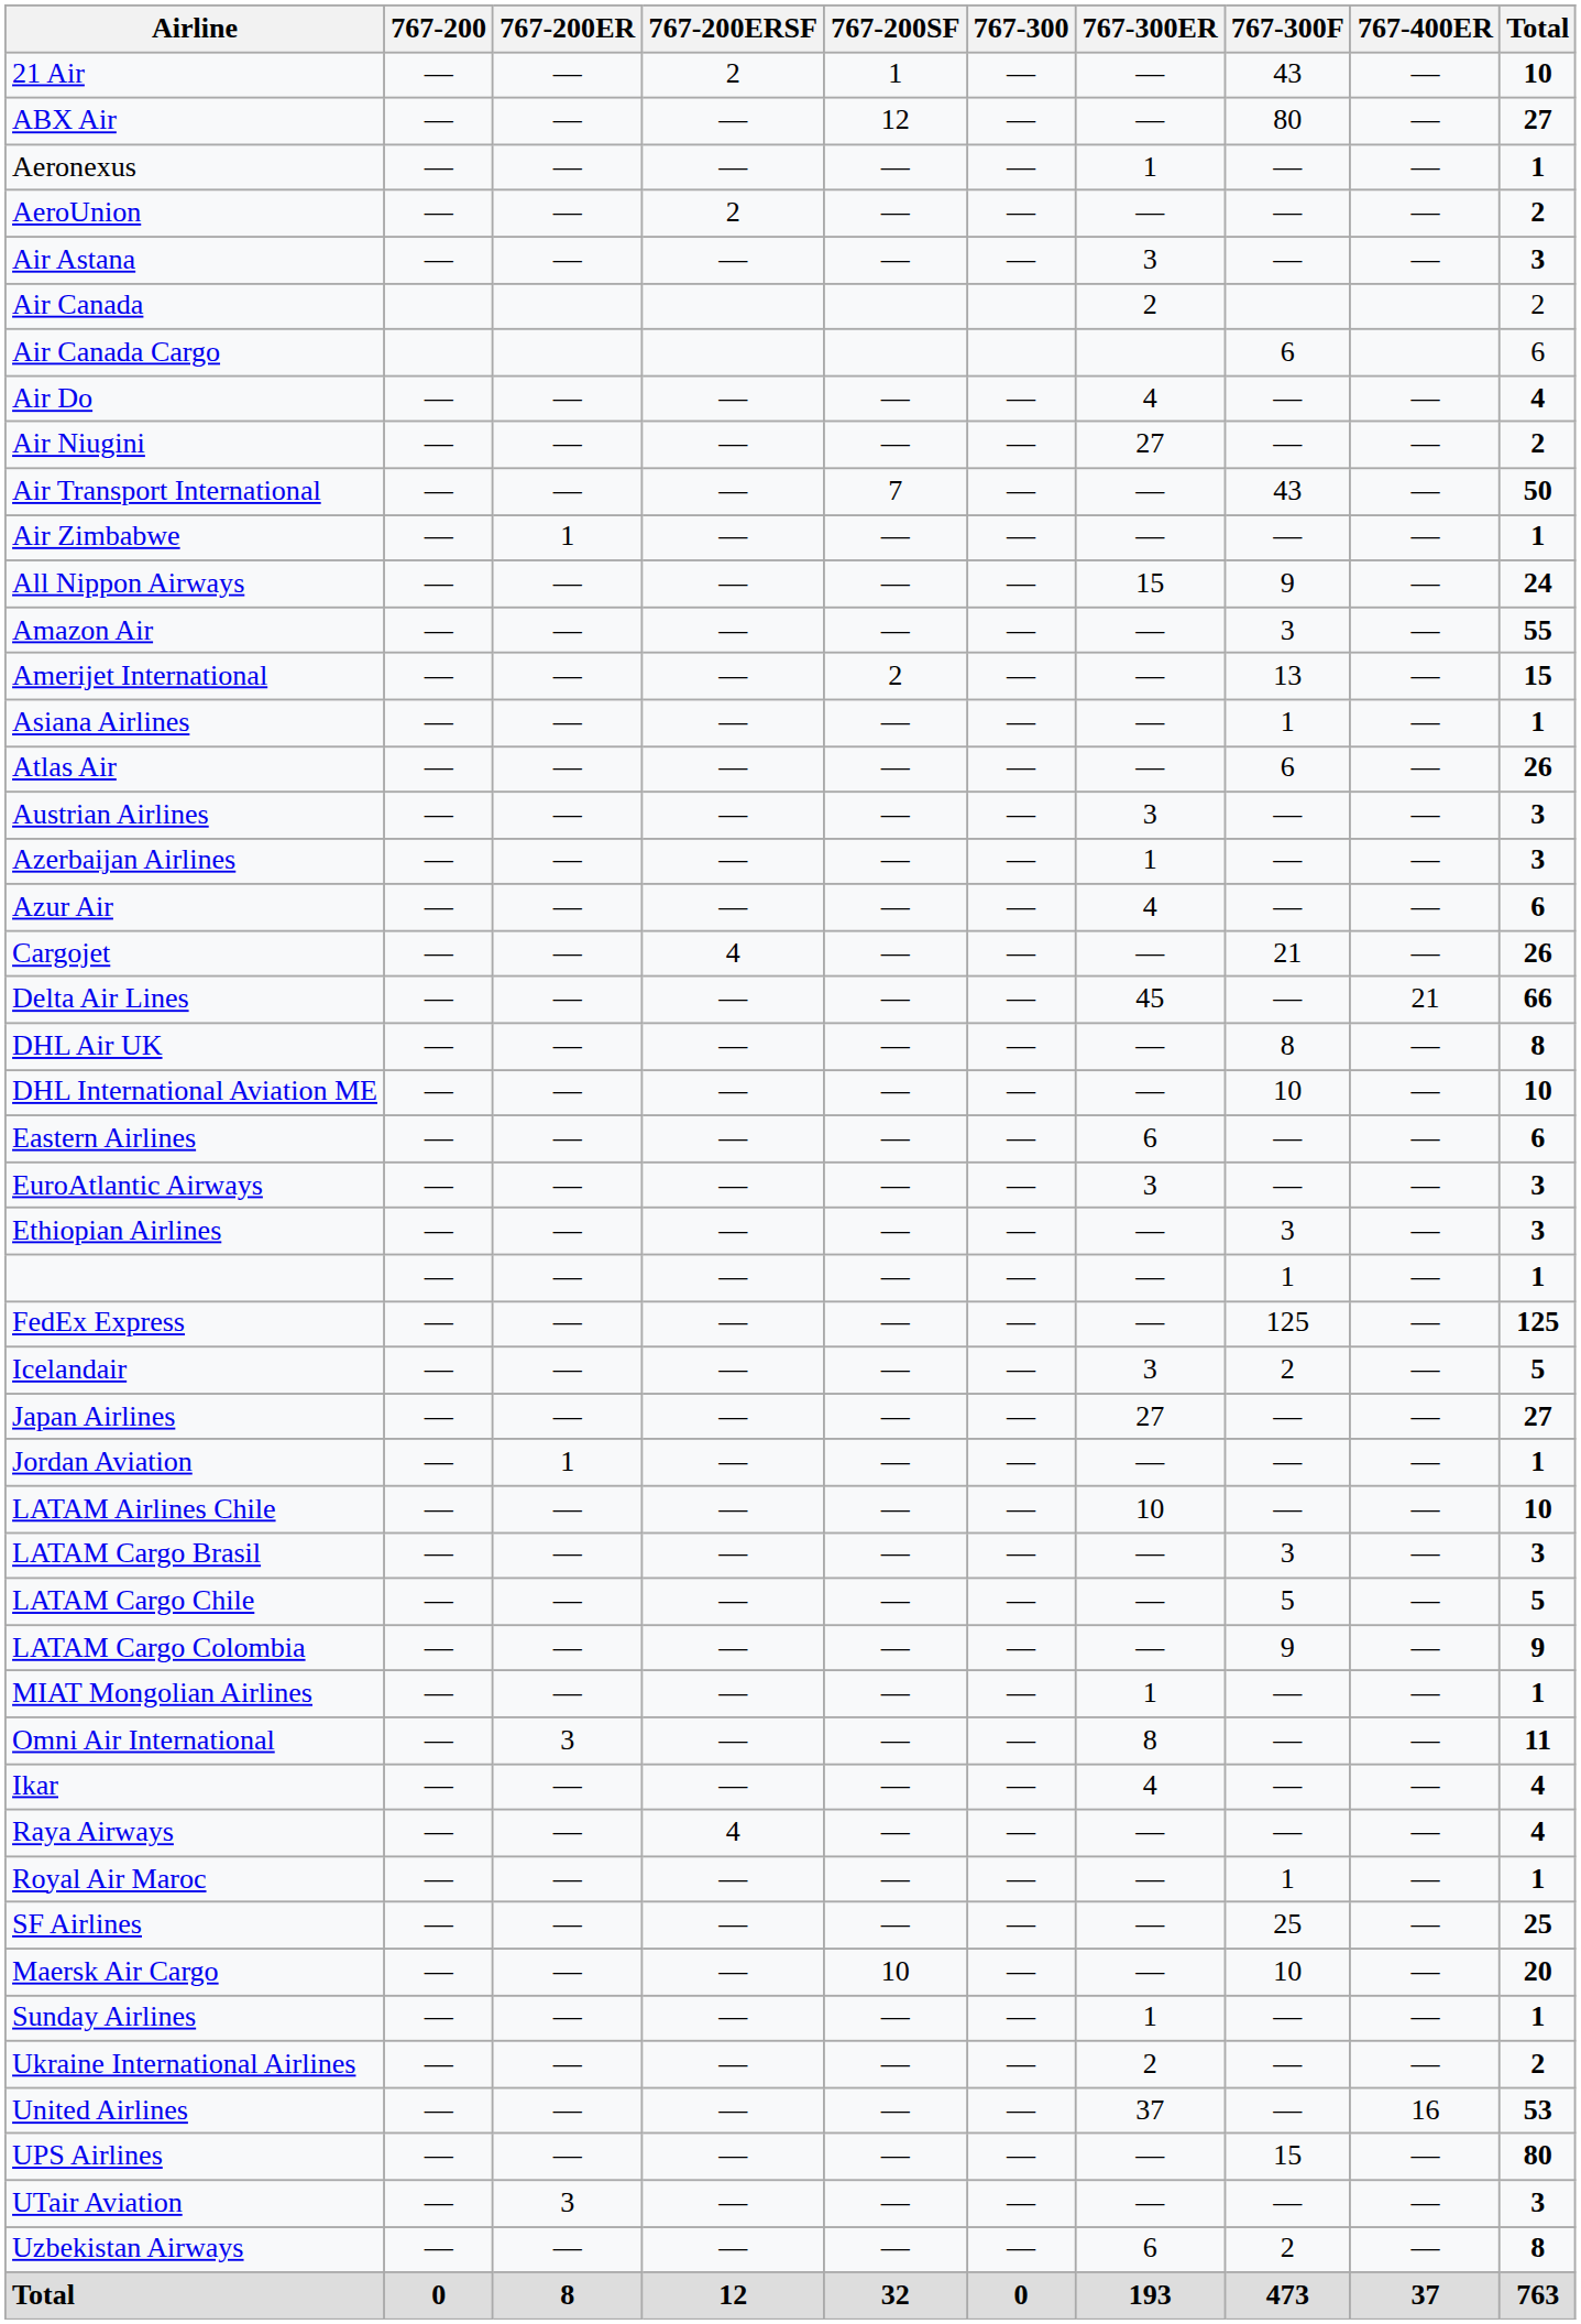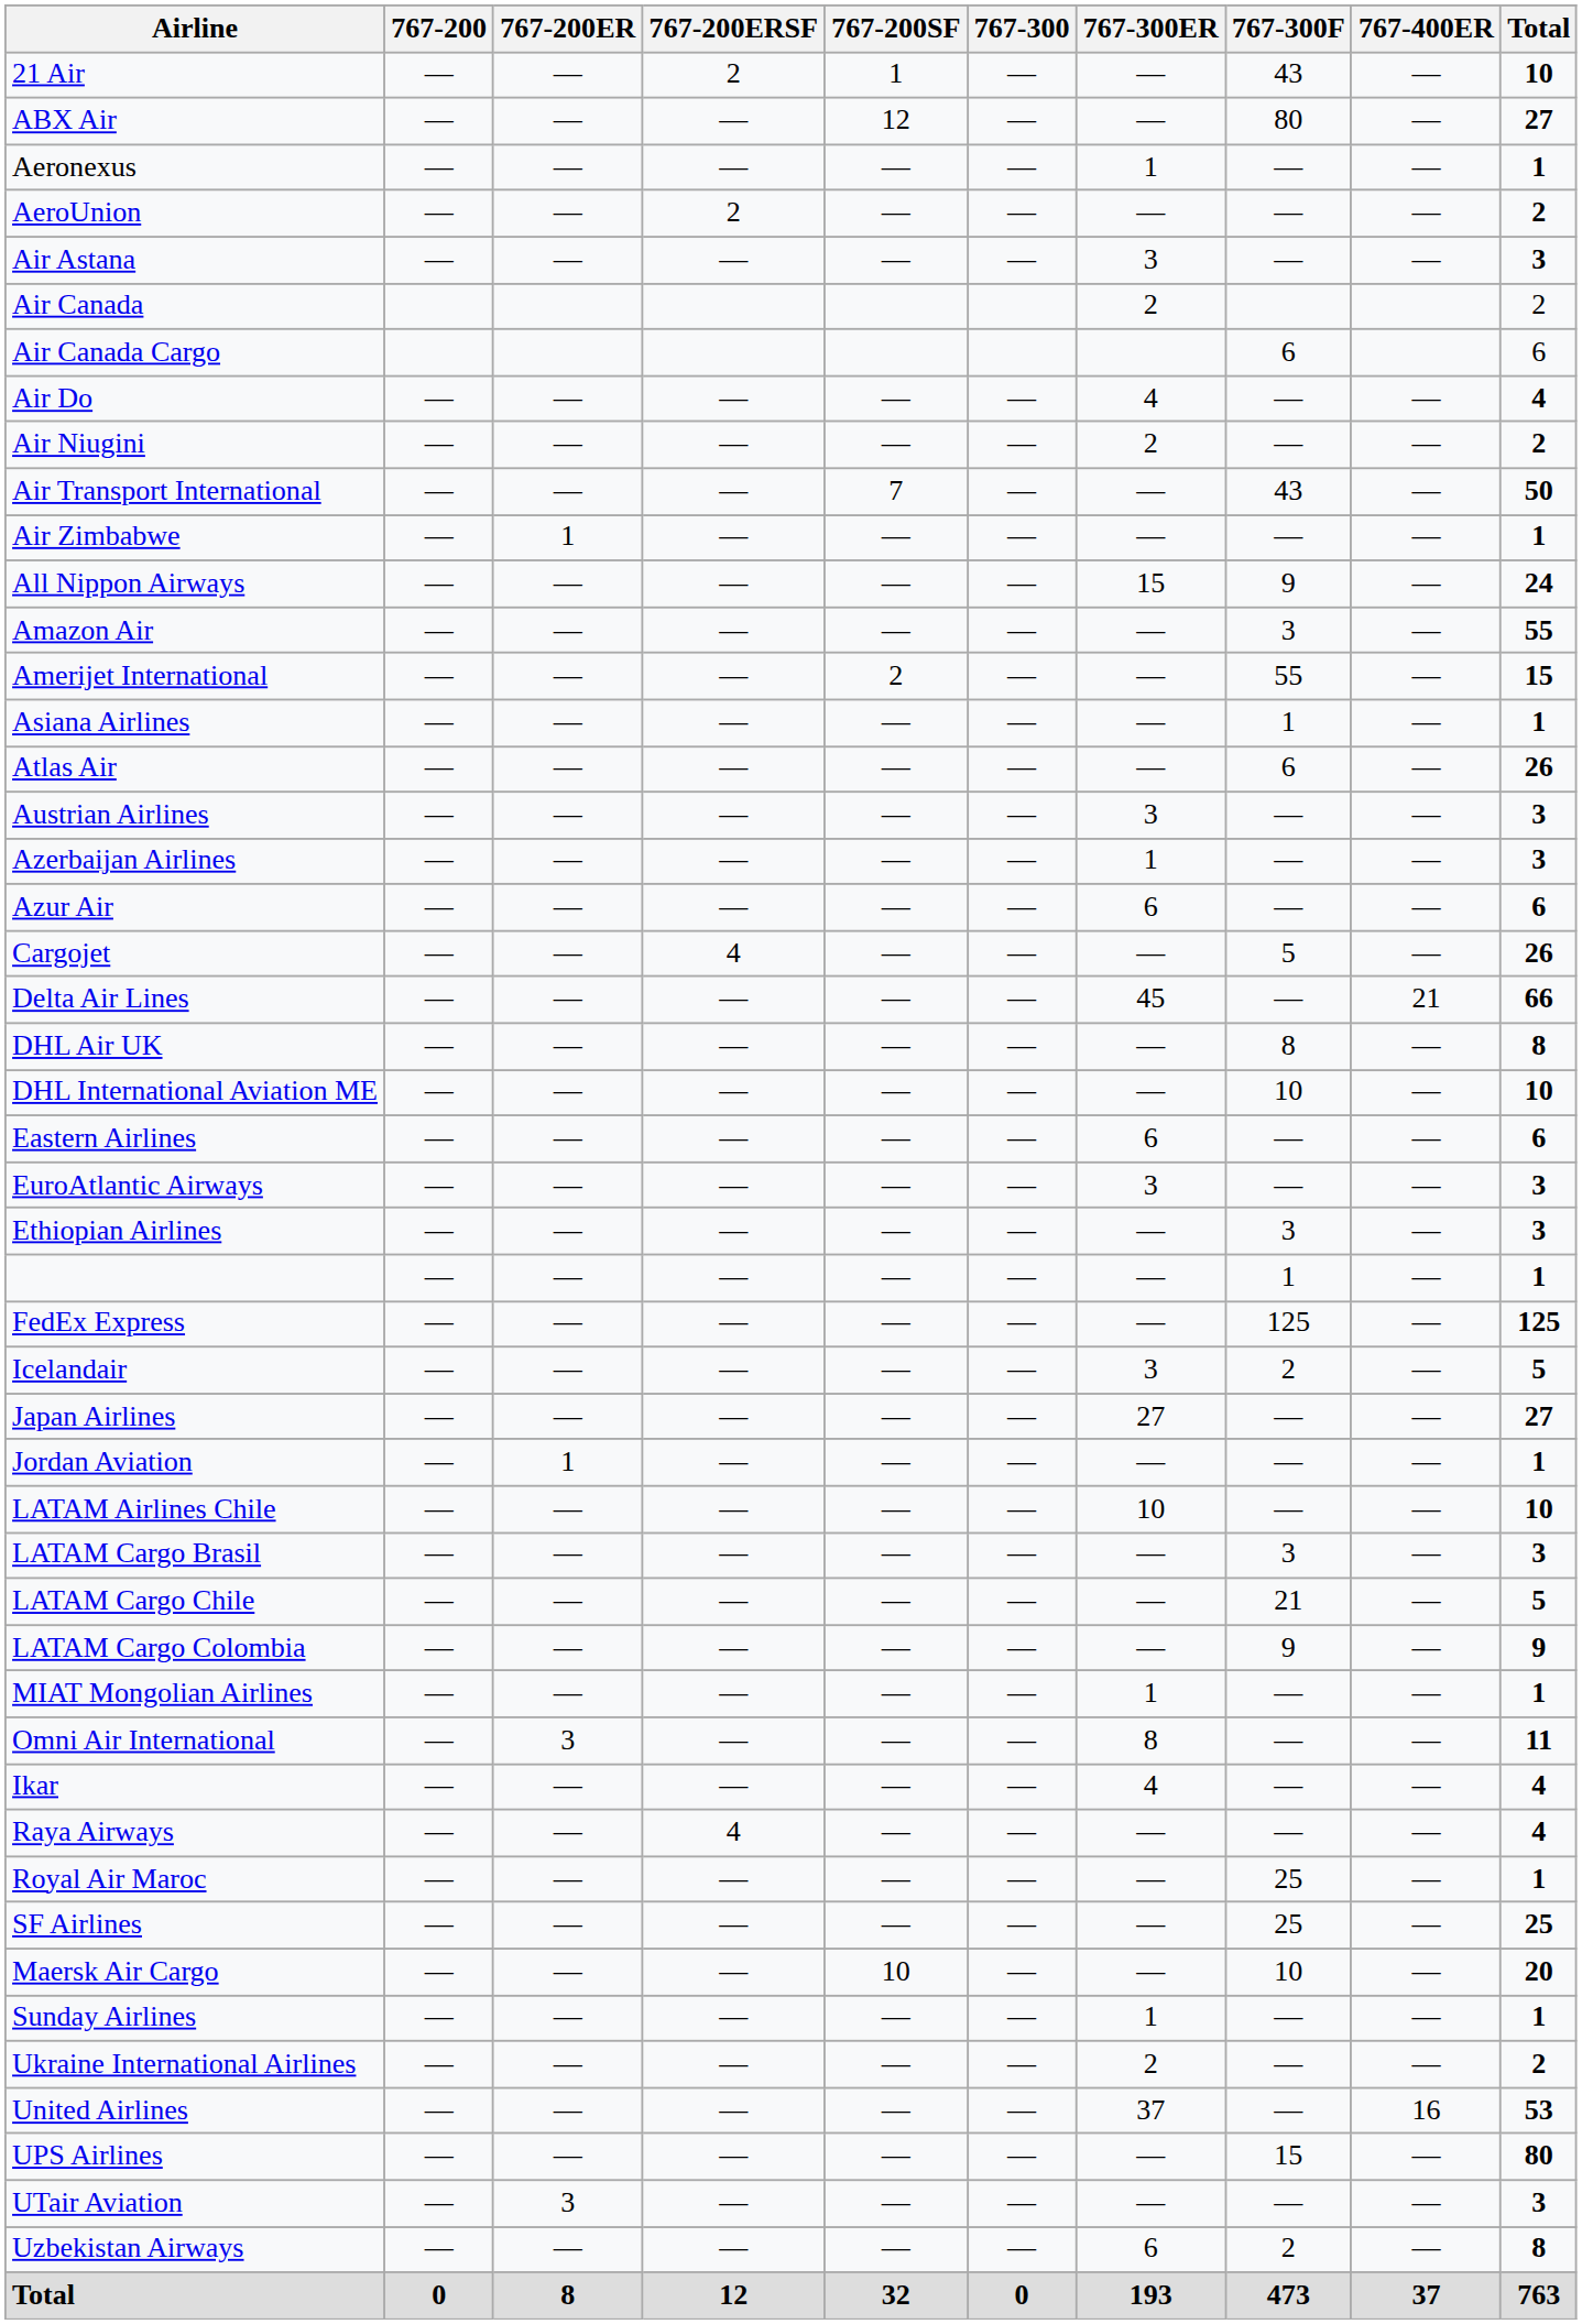Air Niugini | 767-300ER: 27 -> 2
Amerijet International | 767-300F: 13 -> 55
Azur Air | 767-300ER: 4 -> 6
Cargojet | 767-300F: 21 -> 5
LATAM Cargo Chile | 767-300F: 5 -> 21
Royal Air Maroc | 767-300F: 1 -> 25
